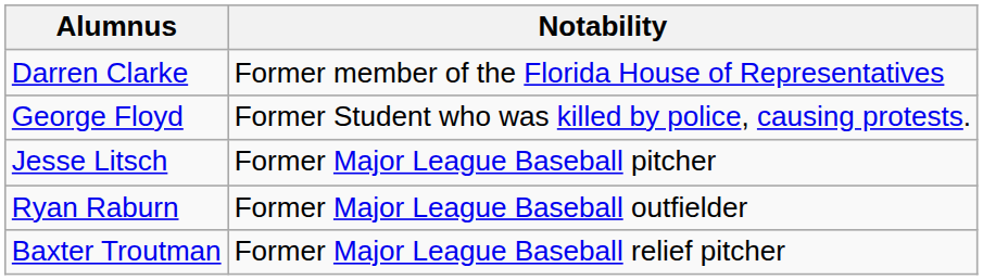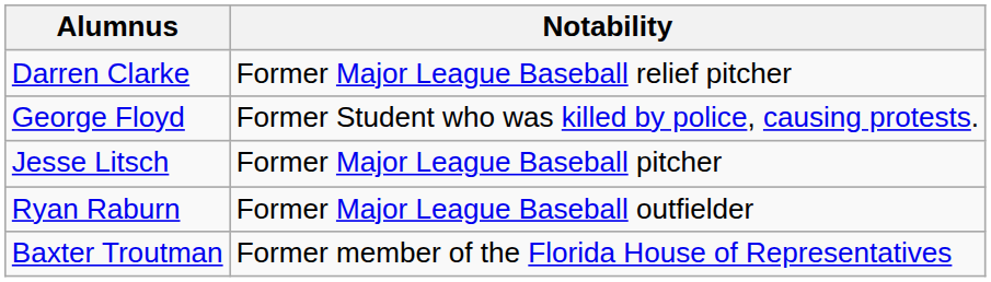Darren Clarke | Notability: Former member of the Florida House of Representatives -> Former Major League Baseball relief pitcher
Baxter Troutman | Notability: Former Major League Baseball relief pitcher -> Former member of the Florida House of Representatives
